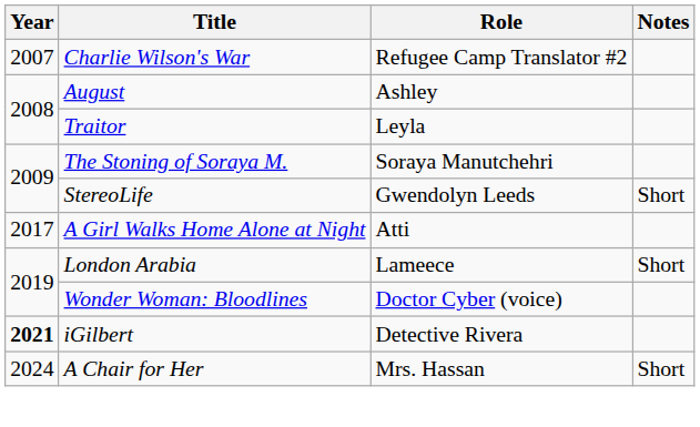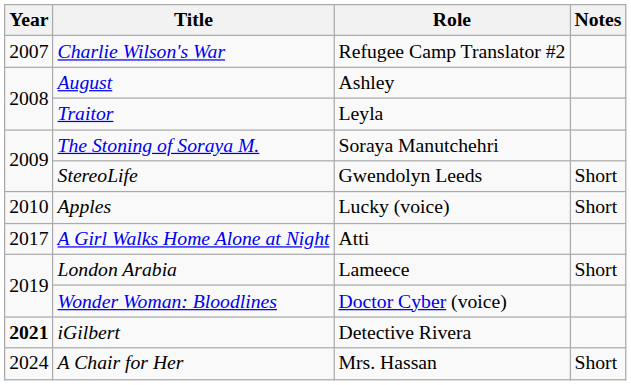+ row: 2010 | Apples | Lucky (voice) | Short
